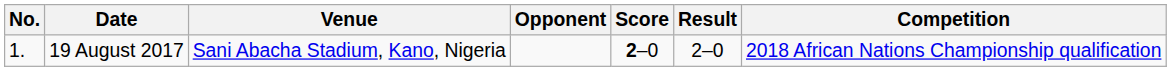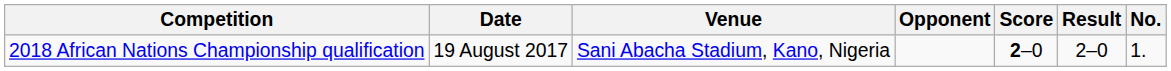columns swapped: No. <-> Competition
